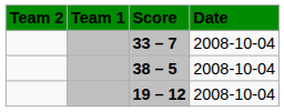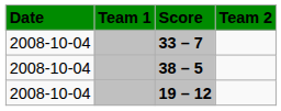columns swapped: Date <-> Team 2
